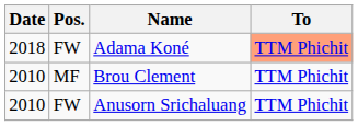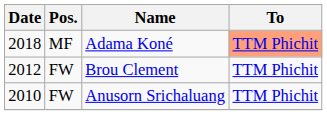Adama Koné | Pos.: FW -> MF
Brou Clement | Date: 2010 -> 2012
Brou Clement | Pos.: MF -> FW
